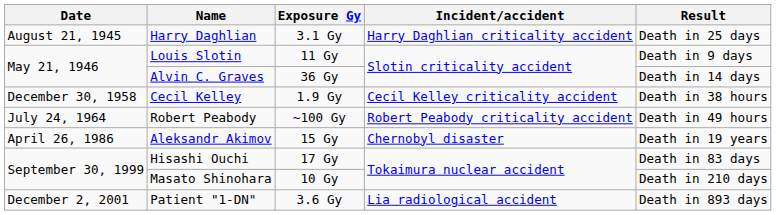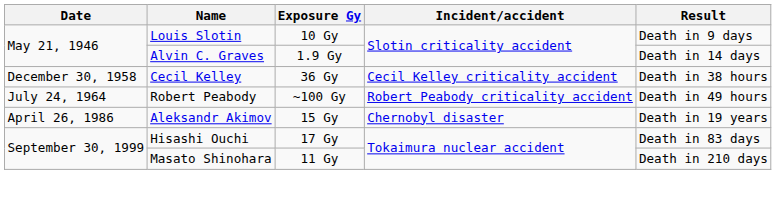- row: August 21, 1945 | Harry Daghlian | 3.1 Gy | Harry Daghlian criticality accident | Death in 25 days
Louis Slotin | Exposure Gy: 11 Gy -> 10 Gy
Alvin C. Graves | Exposure Gy: 36 Gy -> 1.9 Gy
Cecil Kelley | Exposure Gy: 1.9 Gy -> 36 Gy
Masato Shinohara | Exposure Gy: 10 Gy -> 11 Gy
- row: December 2, 2001 | Patient "1-DN" | 3.6 Gy | Lia radiological accident | Death in 893 days
